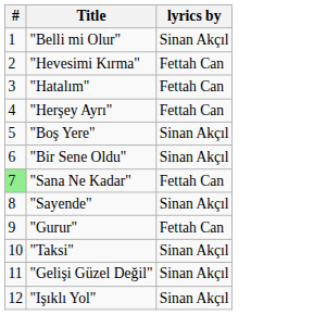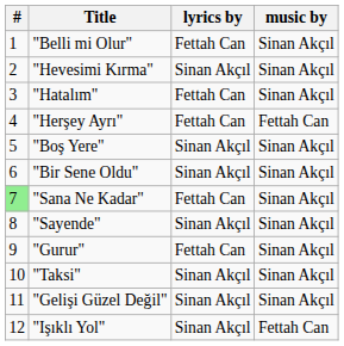+ column: music by | Sinan Akçıl | Sinan Akçıl | Sinan Akçıl | Fettah Can | Sinan Akçıl | Sinan Akçıl | Sinan Akçıl | Sinan Akçıl | Sinan Akçıl | Sinan Akçıl | Sinan Akçıl | Fettah Can
"Belli mi Olur" | lyrics by: Sinan Akçıl -> Fettah Can
"Hevesimi Kırma" | lyrics by: Fettah Can -> Sinan Akçıl
